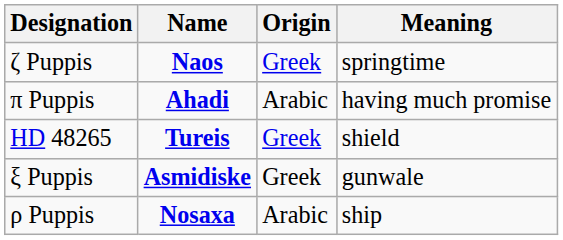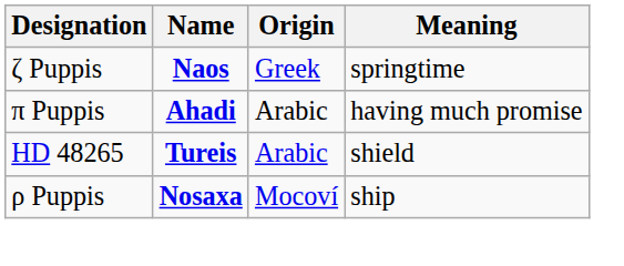Tureis | Origin: Greek -> Arabic
- row: ξ Puppis | Asmidiske | Greek | gunwale
Nosaxa | Origin: Arabic -> Mocoví
